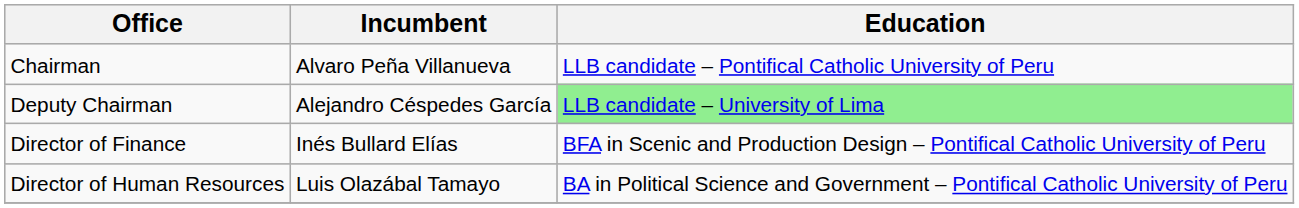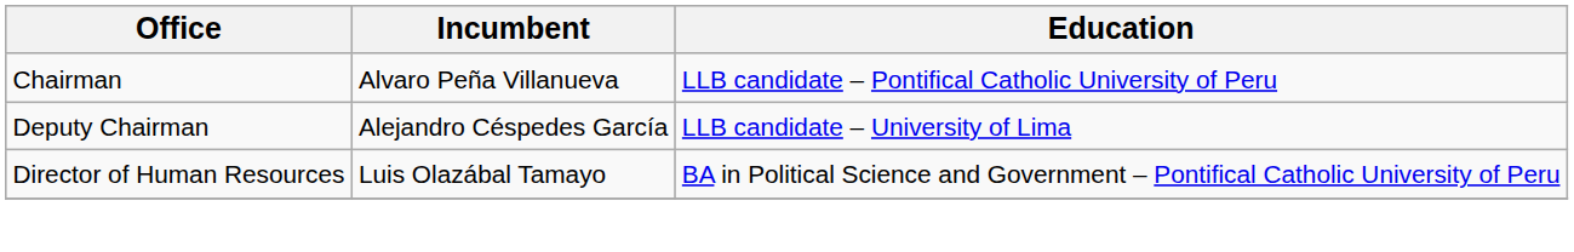Deputy Chairman | Education: lightgreen background -> no background
- row: Director of Finance | Inés Bullard Elías | BFA in Scenic and Production Design – Pontifical Catholic University of Peru
